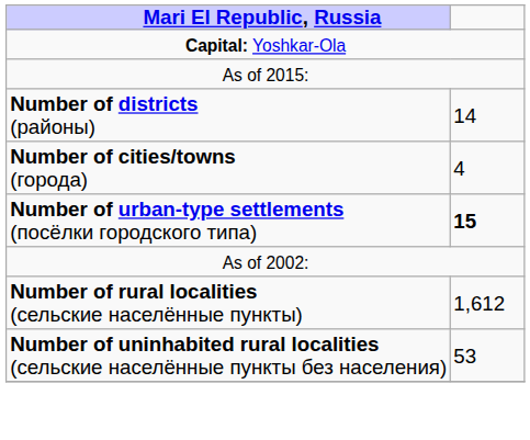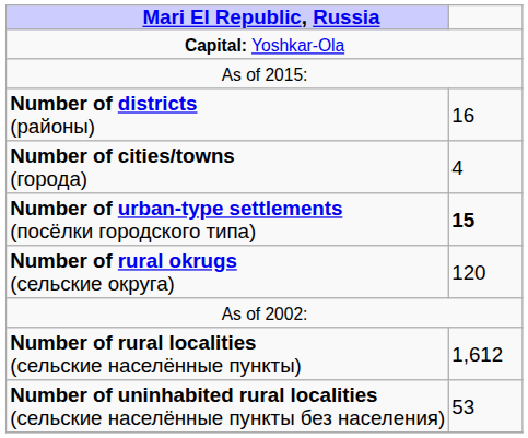Number of districts (районы) | column 2: 14 -> 16
+ row: Number of rural okrugs (сельские округа) | 120
